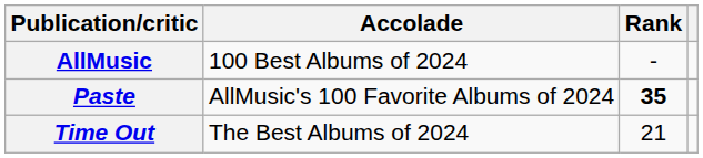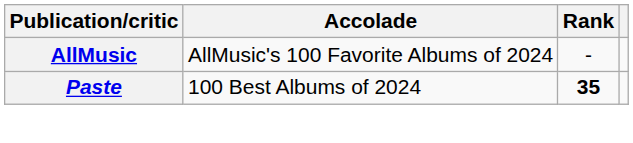AllMusic | Accolade: 100 Best Albums of 2024 -> AllMusic's 100 Favorite Albums of 2024
Paste | Accolade: AllMusic's 100 Favorite Albums of 2024 -> 100 Best Albums of 2024
- row: Time Out | The Best Albums of 2024 | 21
